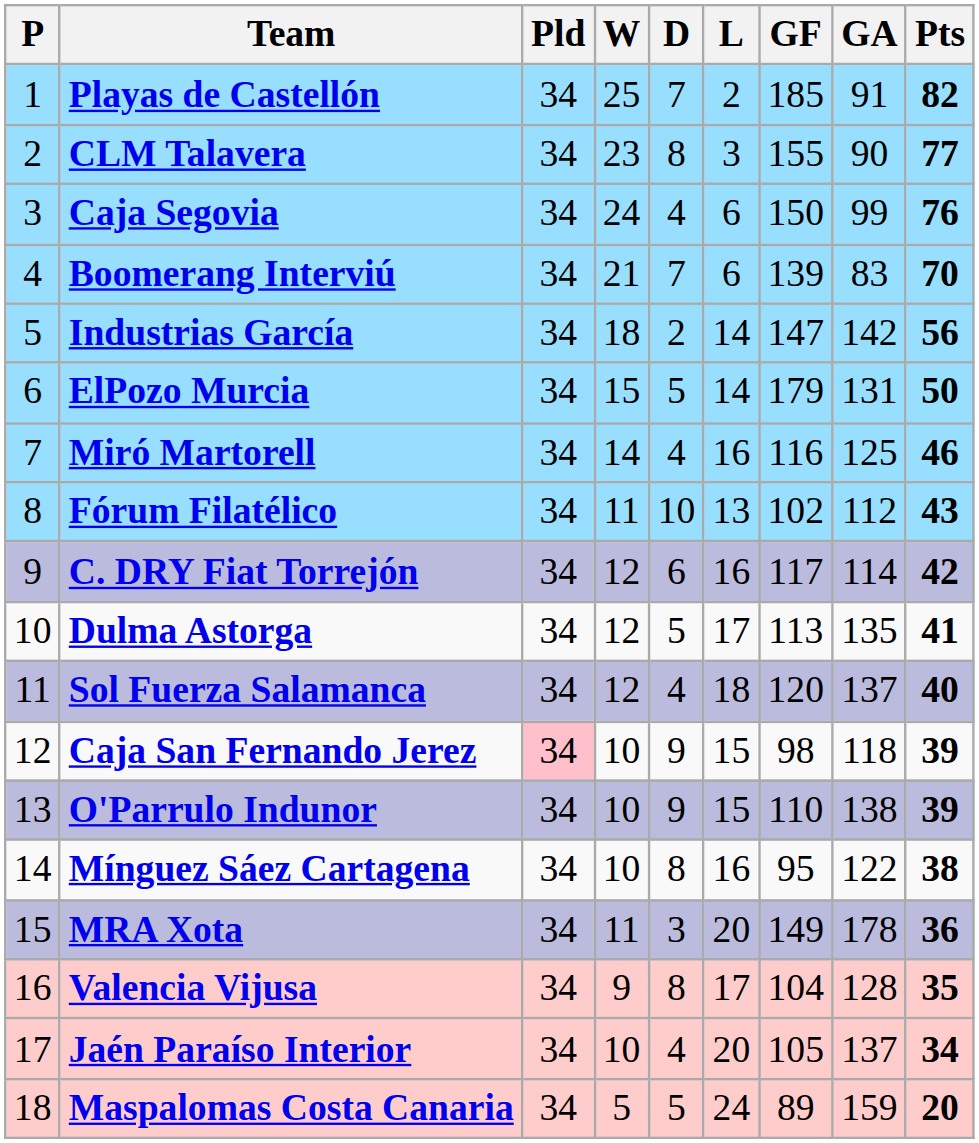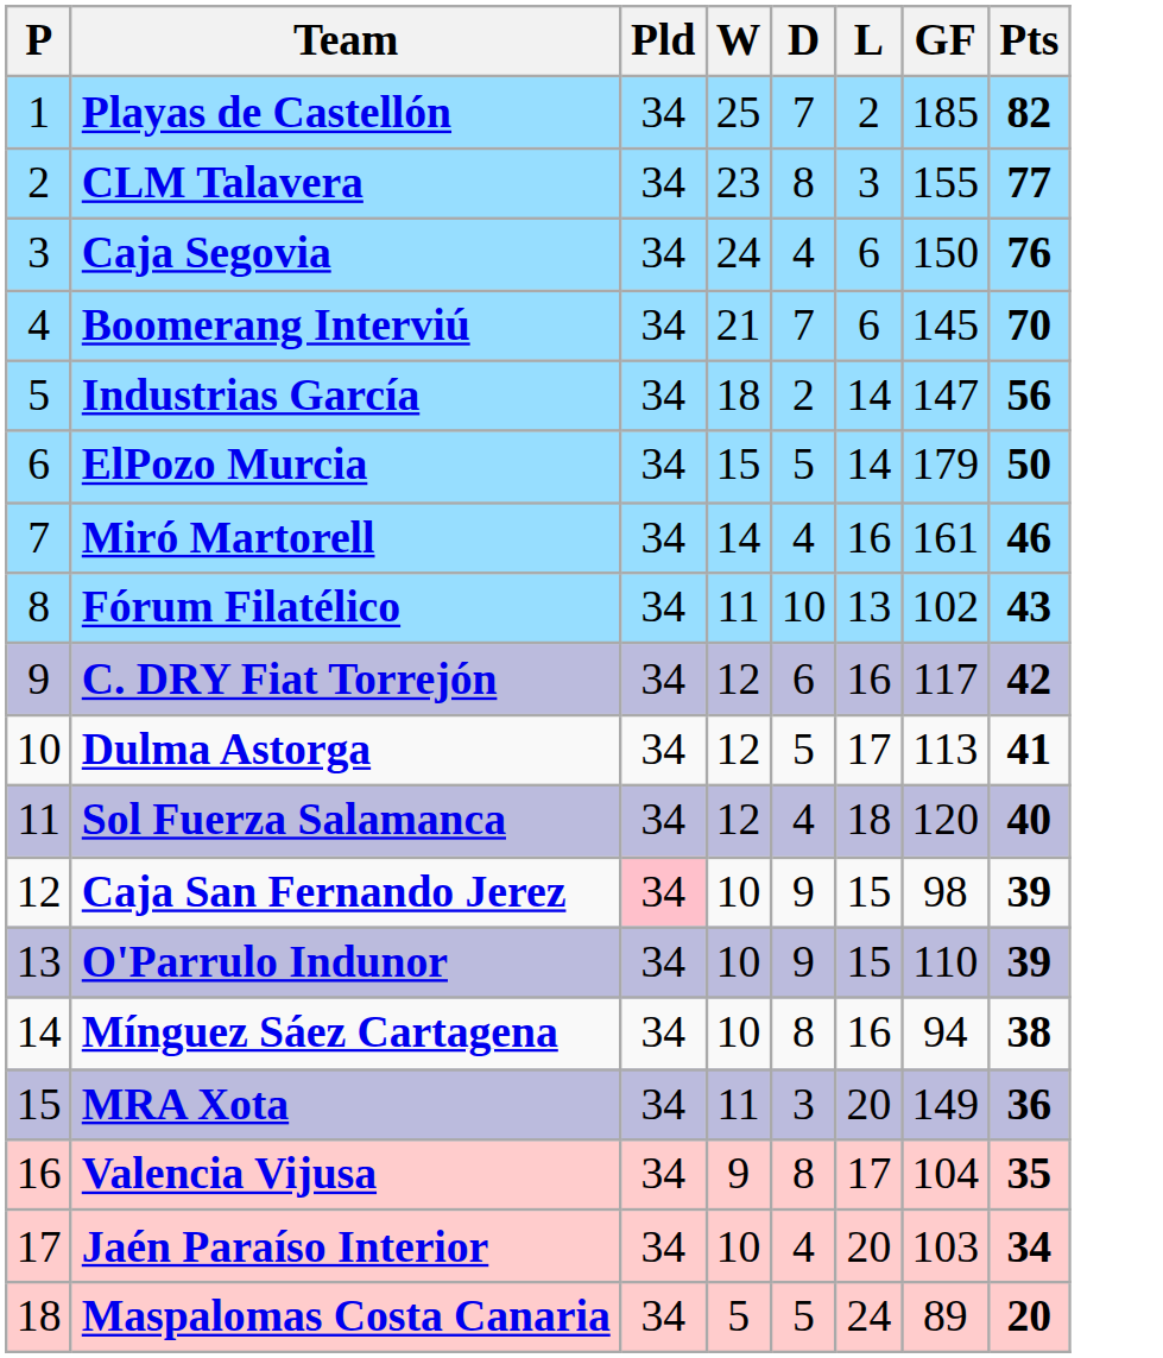- column: GA | 91 | 90 | 99 | 83 | 142 | 131 | 125 | 112 | 114 | 135 | 137 | 118 | 138 | 122 | 178 | 128 | 137 | 159
Boomerang Interviú | GF: 139 -> 145
Miró Martorell | GF: 116 -> 161
Mínguez Sáez Cartagena | GF: 95 -> 94
Jaén Paraíso Interior | GF: 105 -> 103
